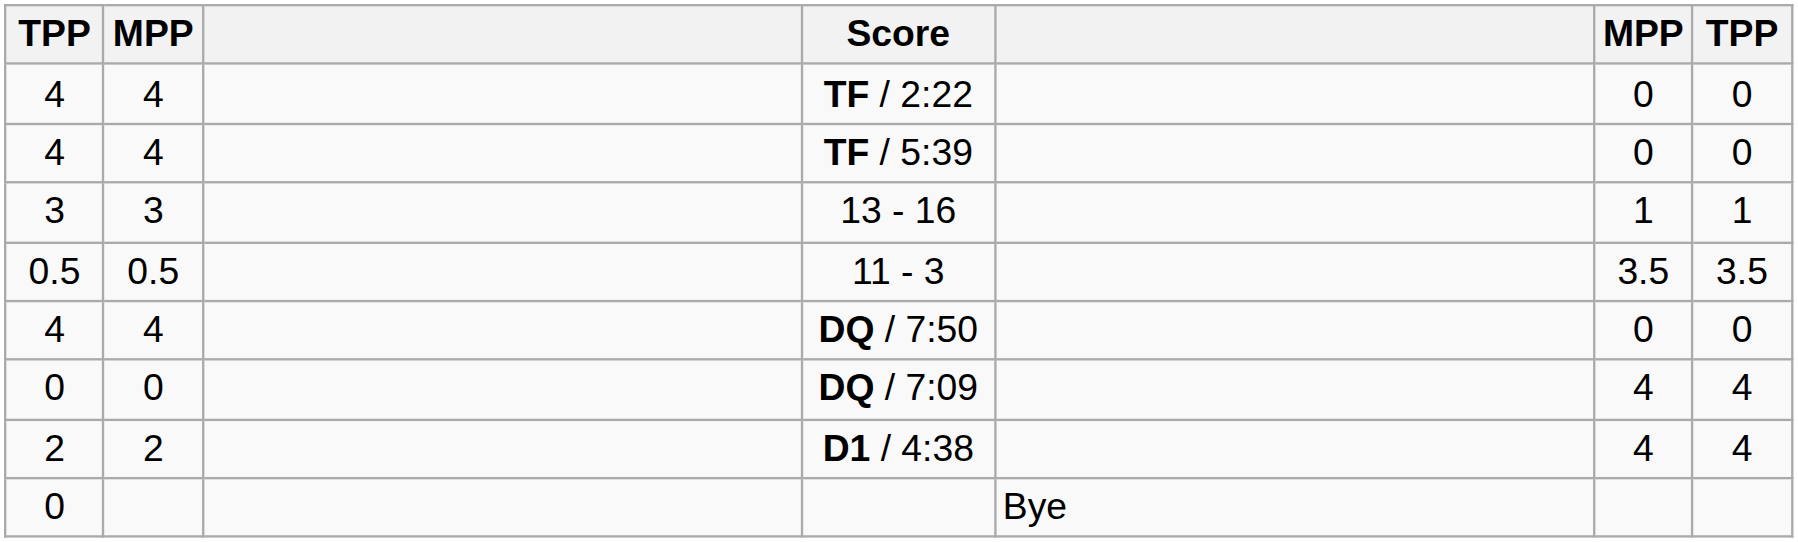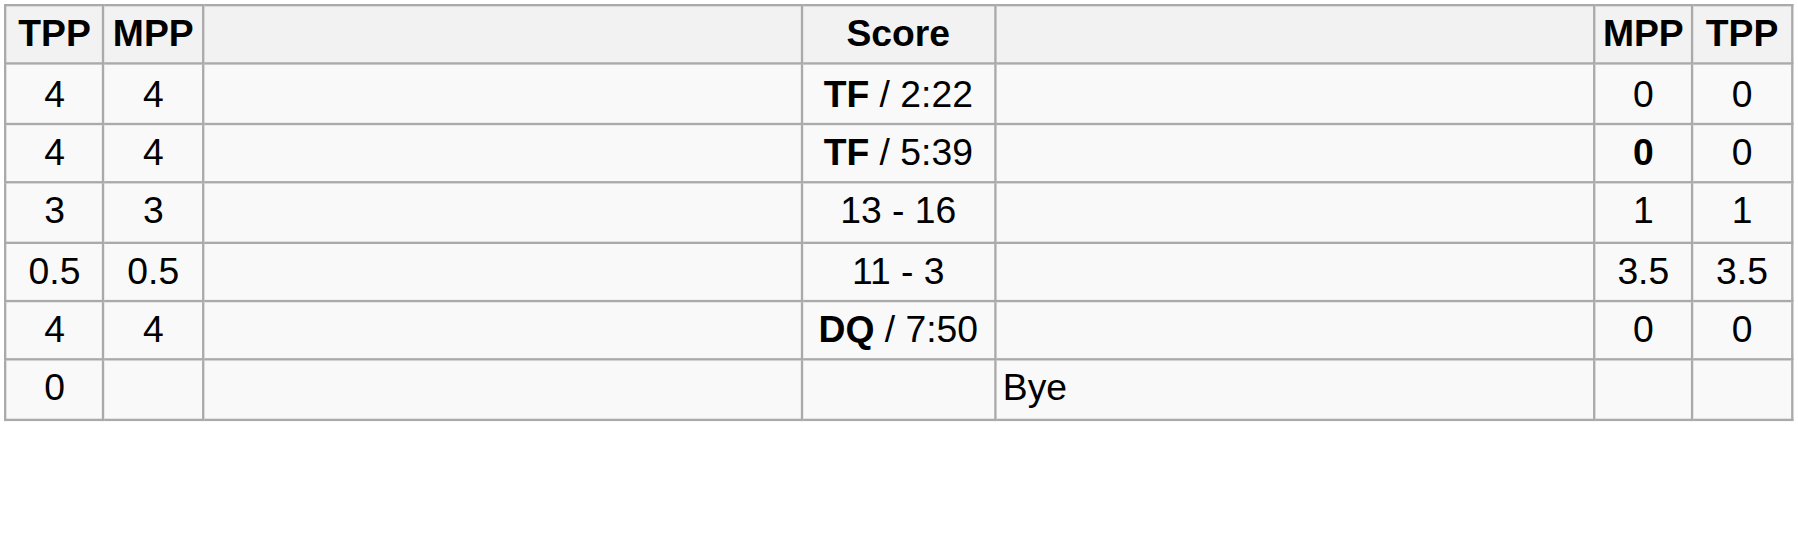TF / 5:39 | column 6: normal -> bold
- row: 0 | 0 | DQ / 7:09 | 4 | 4
- row: 2 | 2 | D1 / 4:38 | 4 | 4
